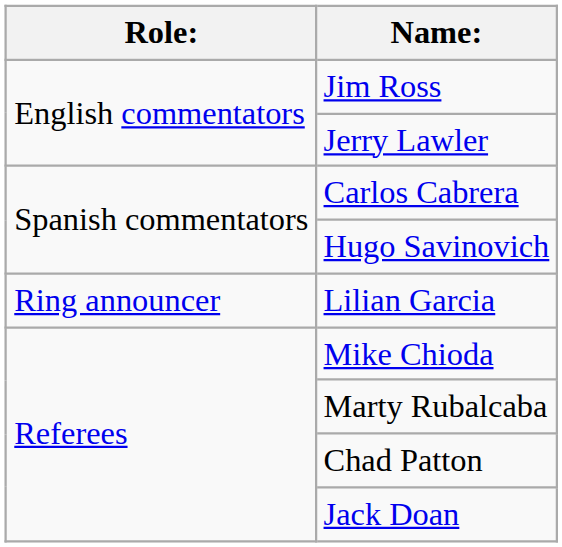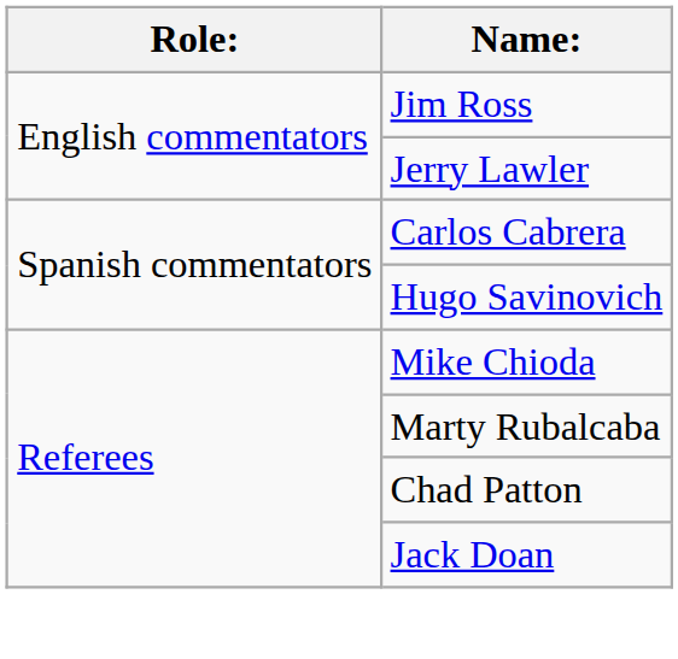- row: Ring announcer | Lilian Garcia
